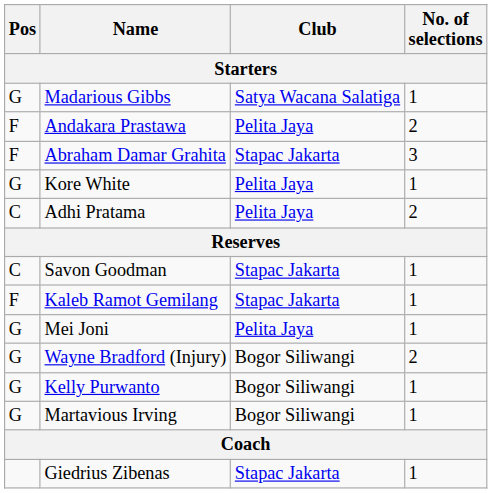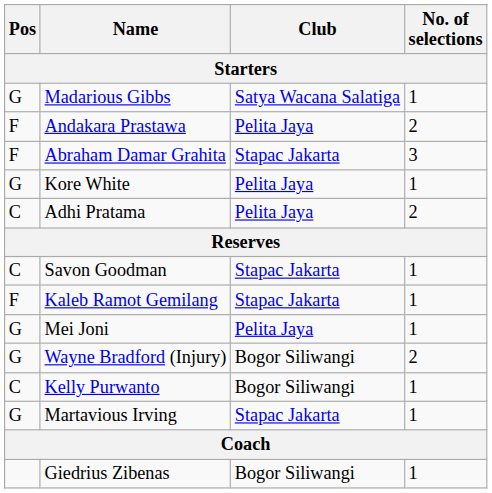Kelly Purwanto | Pos: G -> C
Martavious Irving | Club: Bogor Siliwangi -> Stapac Jakarta
Giedrius Zibenas | Club: Stapac Jakarta -> Bogor Siliwangi
